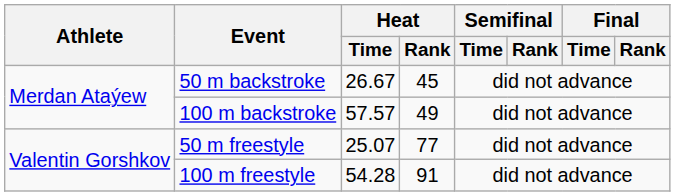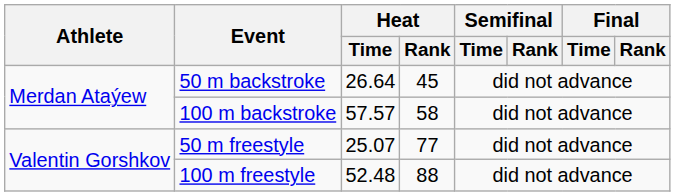50 m backstroke | Heat / Time: 26.67 -> 26.64
100 m backstroke | Heat / Rank: 49 -> 58
100 m freestyle | Heat / Time: 54.28 -> 52.48
100 m freestyle | Heat / Rank: 91 -> 88
